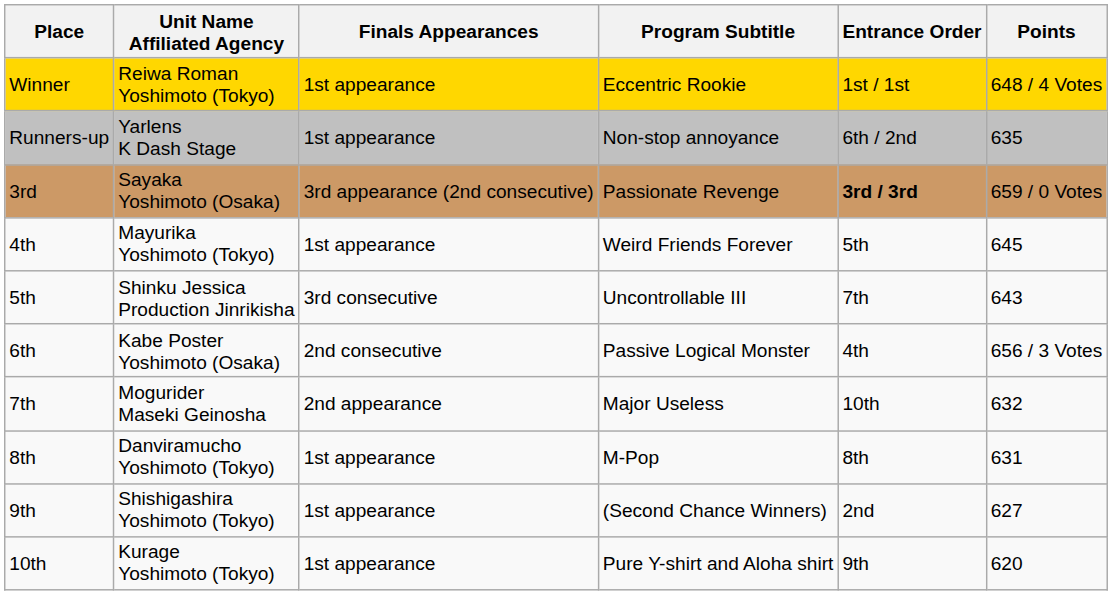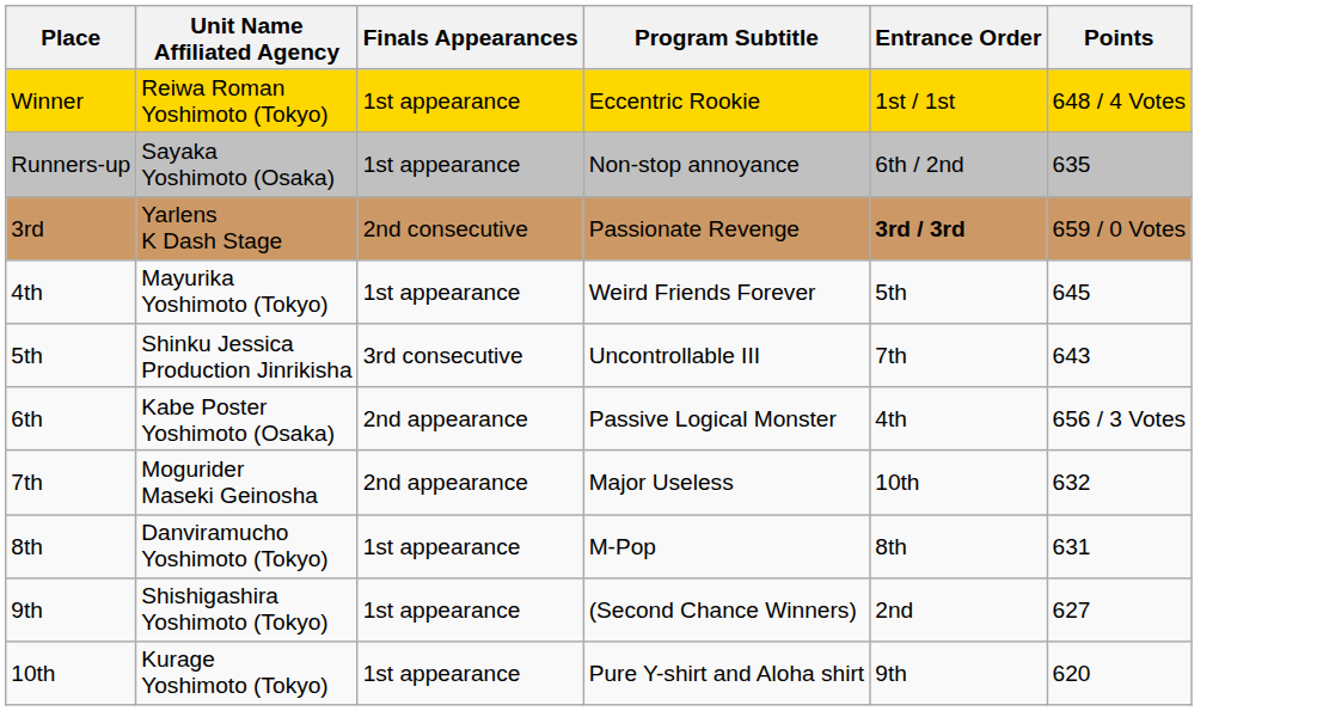Runners-up | Unit Name Affiliated Agency: Yarlens K Dash Stage -> Sayaka Yoshimoto (Osaka)
3rd | Unit Name Affiliated Agency: Sayaka Yoshimoto (Osaka) -> Yarlens K Dash Stage
3rd | Finals Appearances: 3rd appearance (2nd consecutive) -> 2nd consecutive
6th | Finals Appearances: 2nd consecutive -> 2nd appearance
